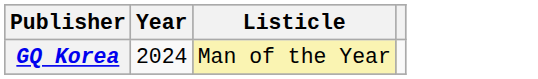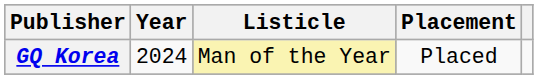+ column: Placement | Placed
